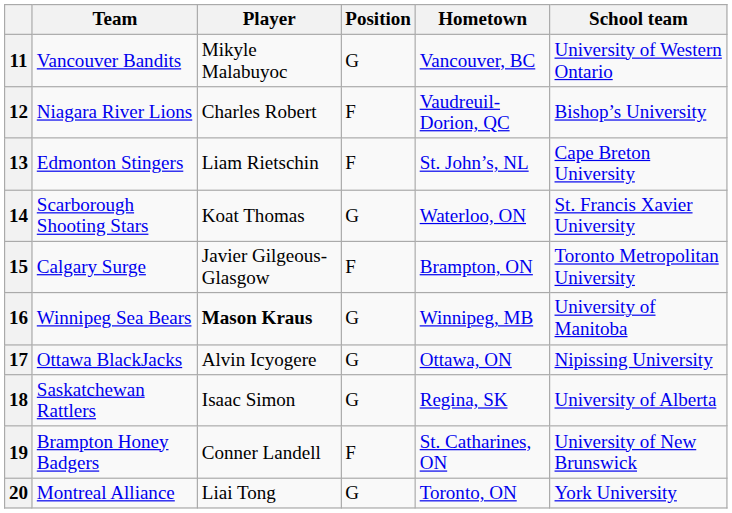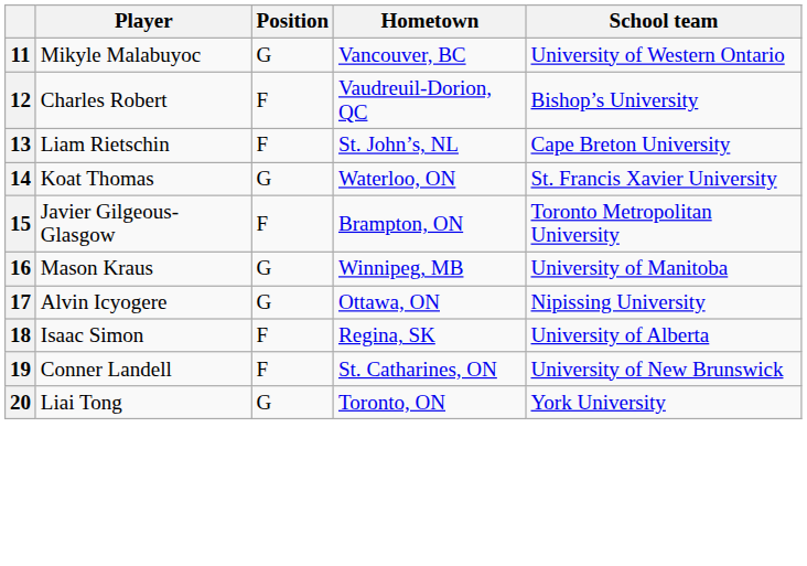- column: Team | Vancouver Bandits | Niagara River Lions | Edmonton Stingers | Scarborough Shooting Stars | Calgary Surge | Winnipeg Sea Bears | Ottawa BlackJacks | Saskatchewan Rattlers | Brampton Honey Badgers | Montreal Alliance
16 | Player: bold -> normal
18 | Position: G -> F
